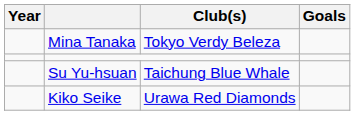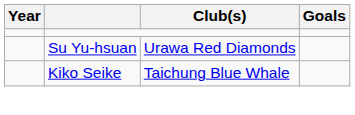- row: Mina Tanaka | Tokyo Verdy Beleza
Su Yu-hsuan | Club(s): Taichung Blue Whale -> Urawa Red Diamonds
Kiko Seike | Club(s): Urawa Red Diamonds -> Taichung Blue Whale
